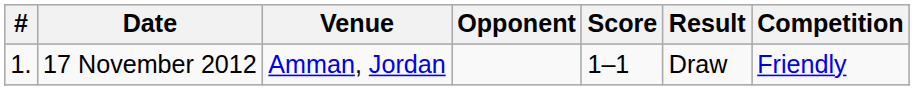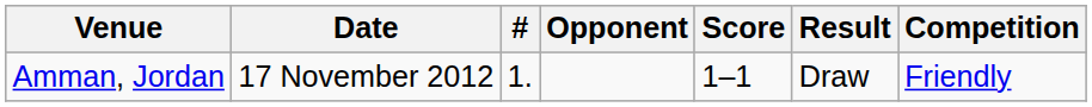columns swapped: # <-> Venue
